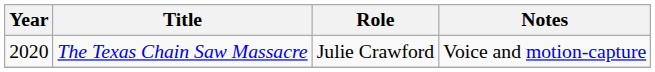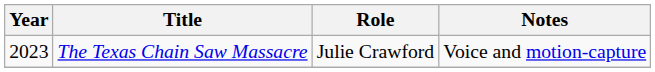The Texas Chain Saw Massacre | Year: 2020 -> 2023
